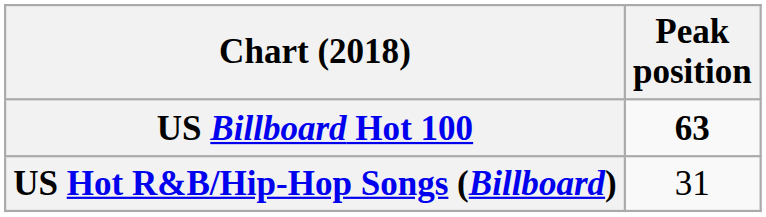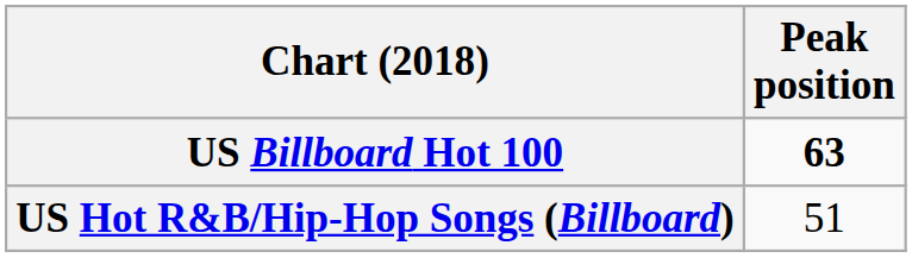US Hot R&B/Hip-Hop Songs (Billboard) | Peak position: 31 -> 51
